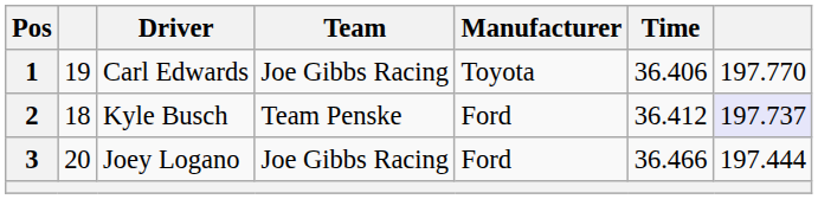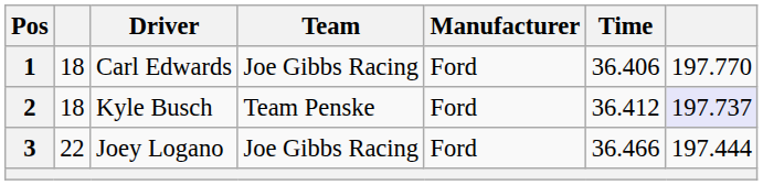1 | column 2: 19 -> 18
1 | Manufacturer: Toyota -> Ford
3 | column 2: 20 -> 22
